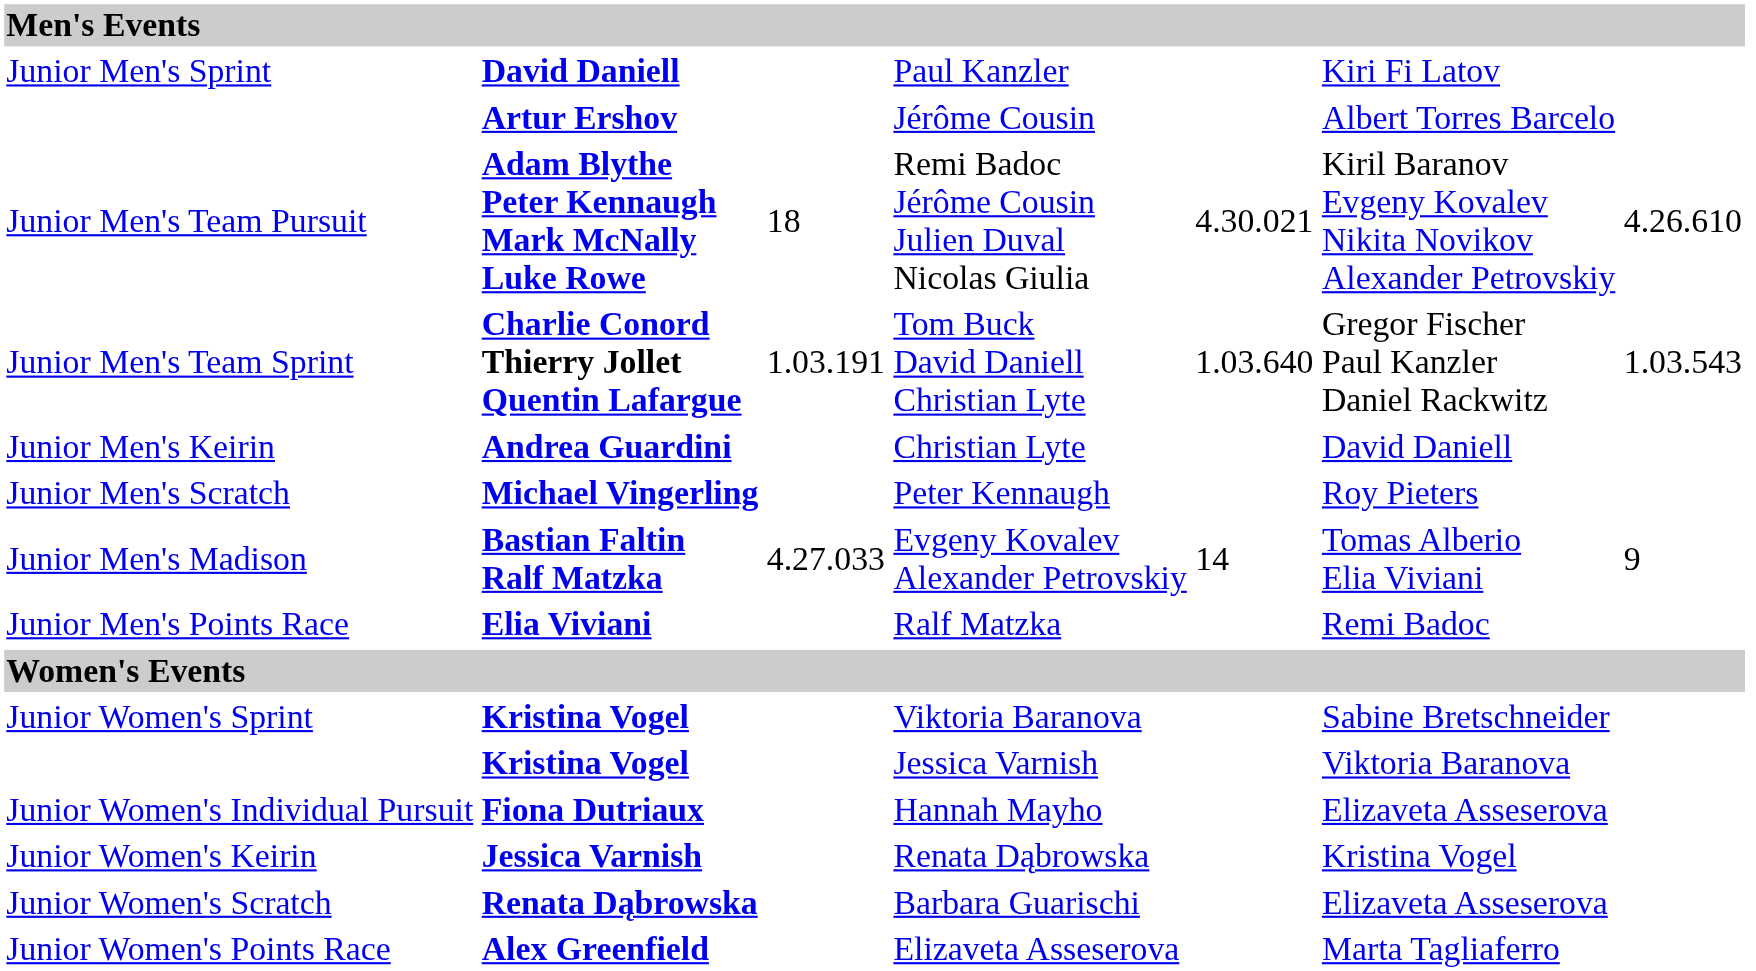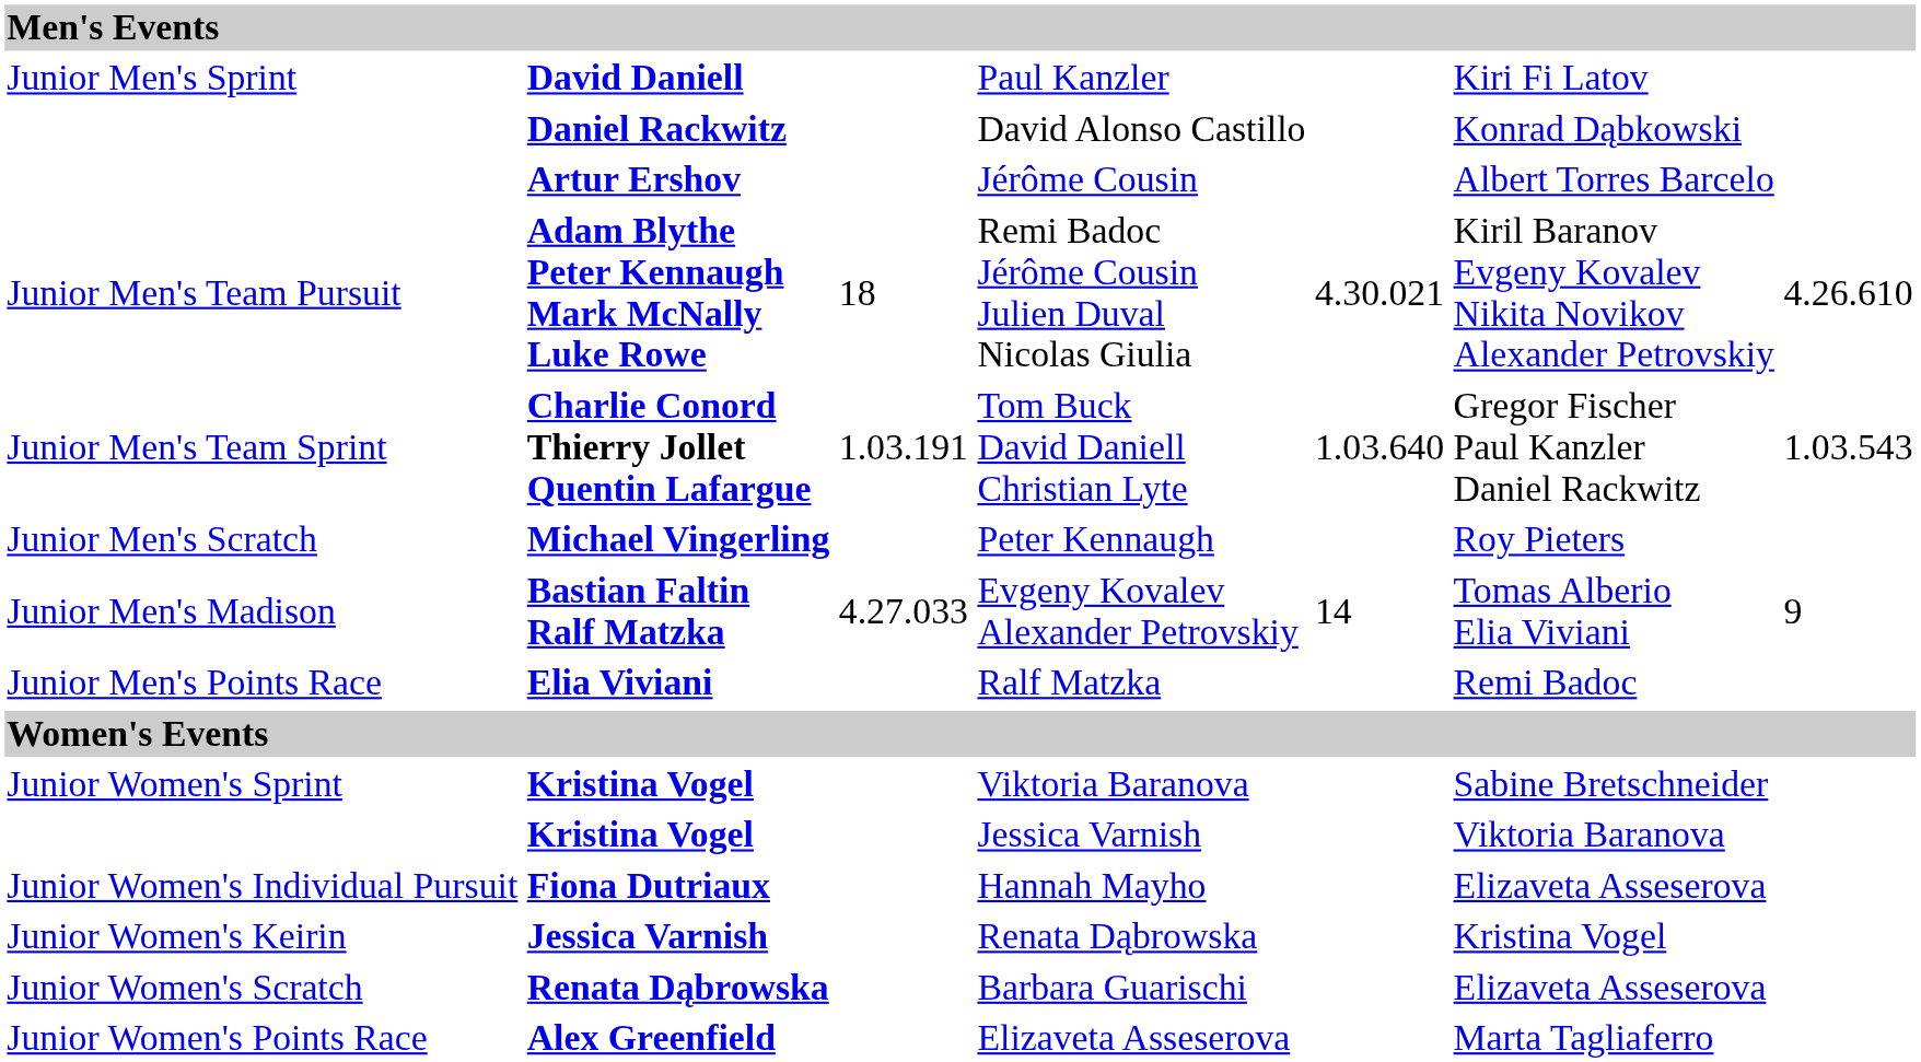+ row: Daniel Rackwitz | David Alonso Castillo | Konrad Dąbkowski
- row: Junior Men's Keirin | Andrea Guardini | Christian Lyte | David Daniell
